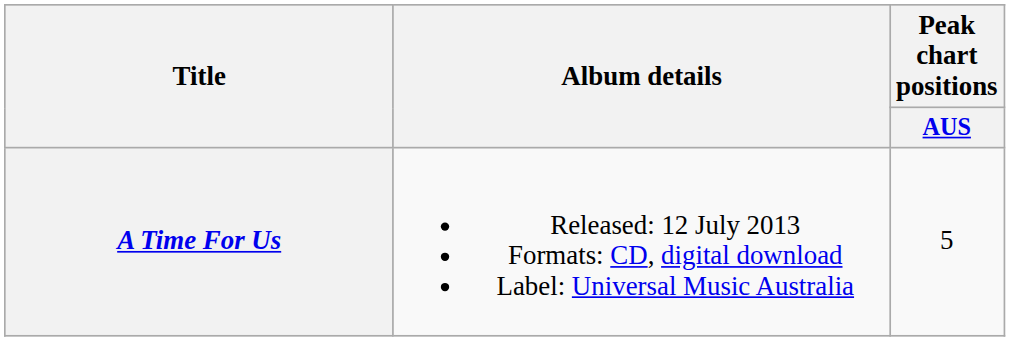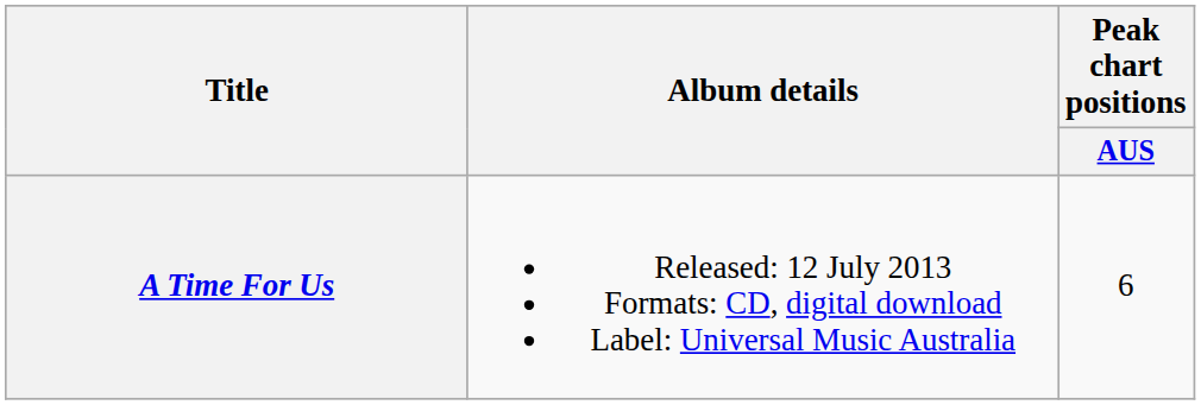A Time For Us | Peak chart positions / AUS: 5 -> 6
